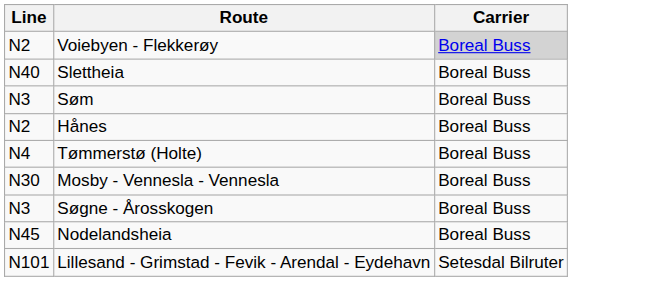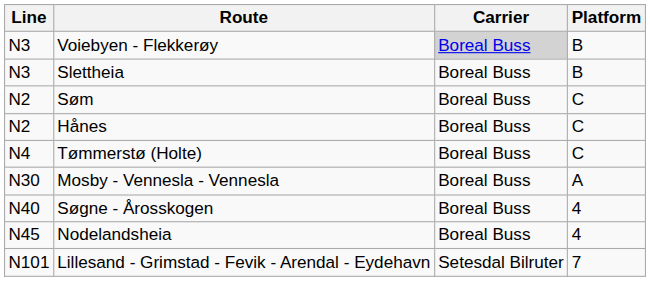+ column: Platform | B | B | C | C | C | A | 4 | 4 | 7
Voiebyen - Flekkerøy | Line: N2 -> N3
Slettheia | Line: N40 -> N3
Søm | Line: N3 -> N2
Søgne - Årosskogen | Line: N3 -> N40
